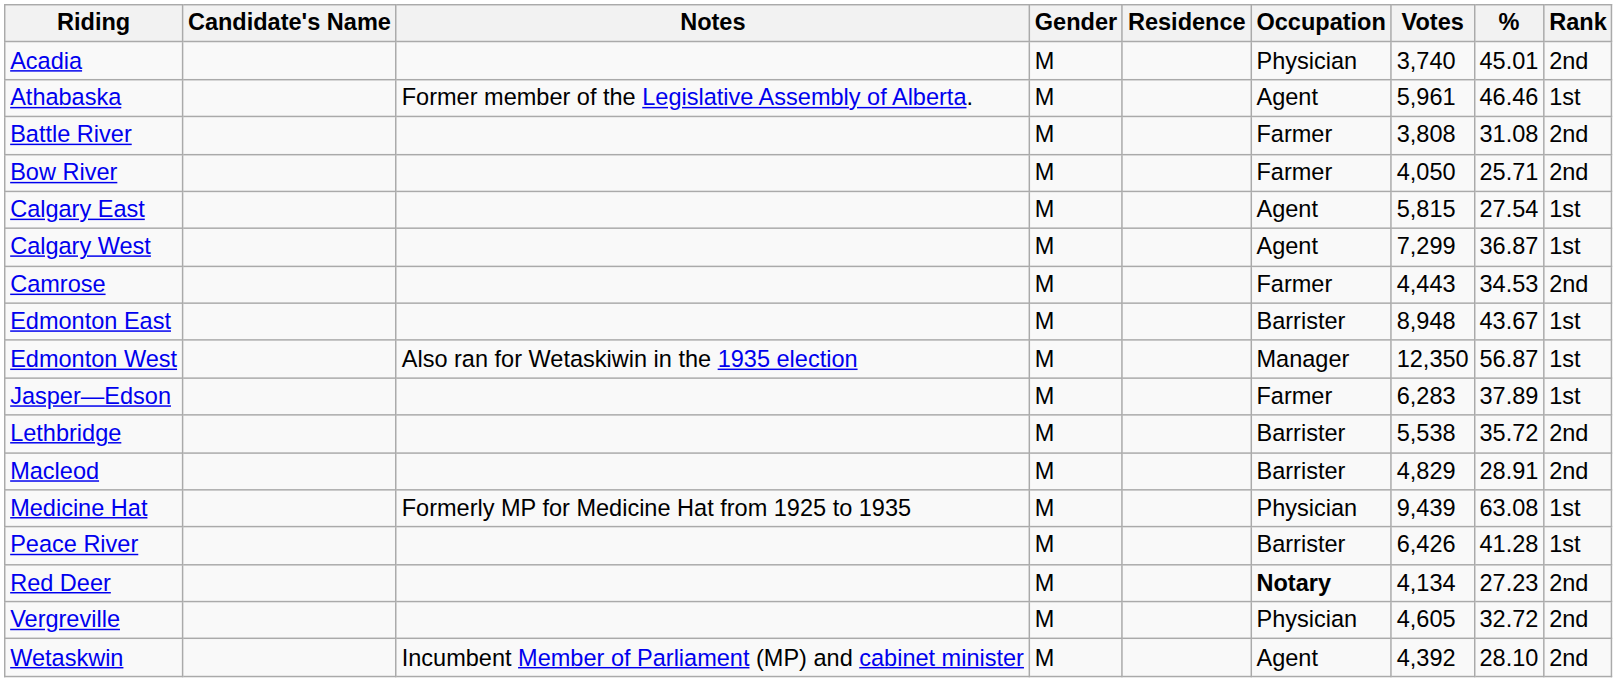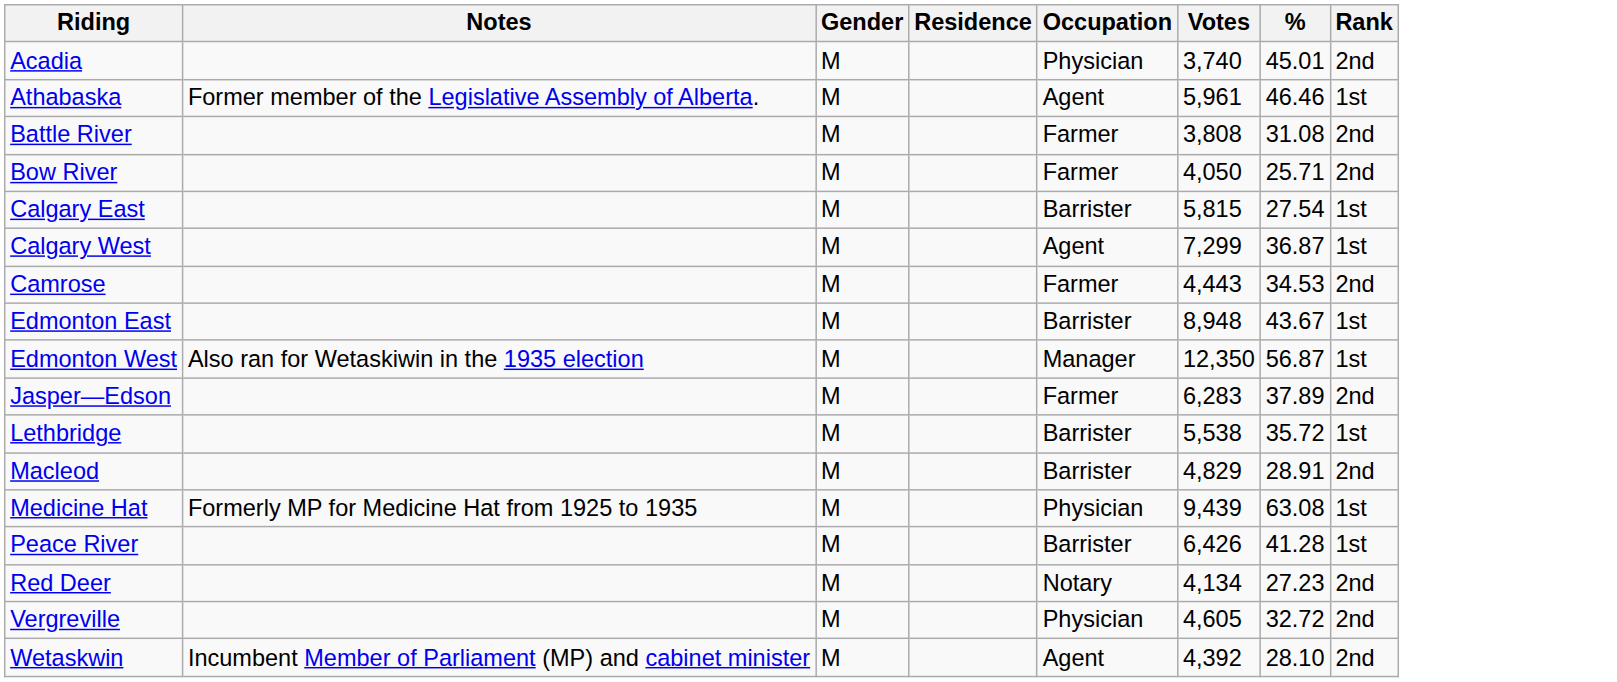- column: Candidate's Name
Calgary East | Occupation: Agent -> Barrister
Jasper—Edson | Rank: 1st -> 2nd
Lethbridge | Rank: 2nd -> 1st
Red Deer | Occupation: bold -> normal
